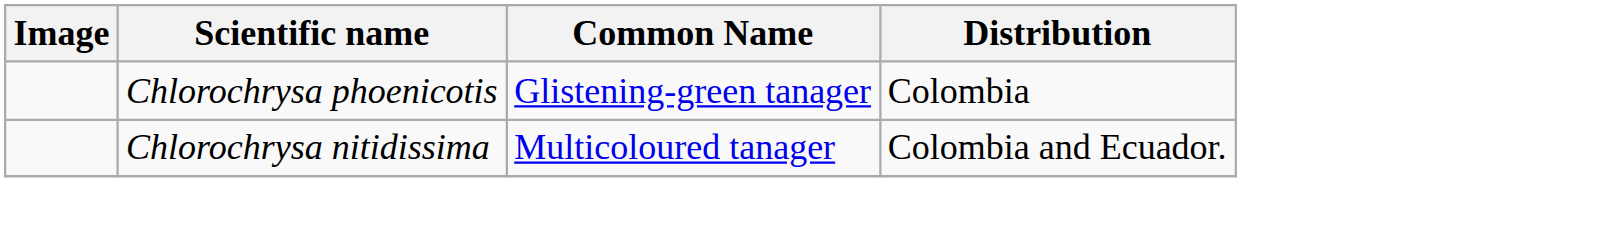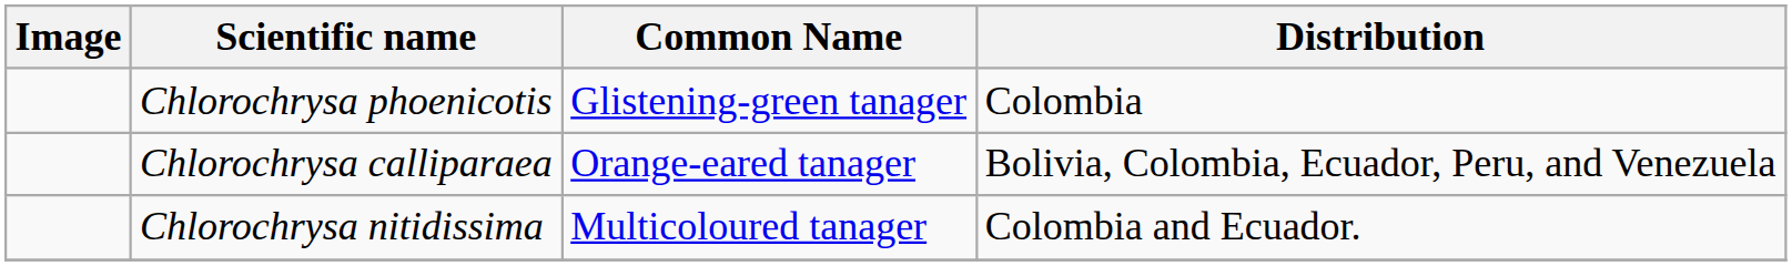+ row: Chlorochrysa calliparaea | Orange-eared tanager | Bolivia, Colombia, Ecuador, Peru, and Venezuela
